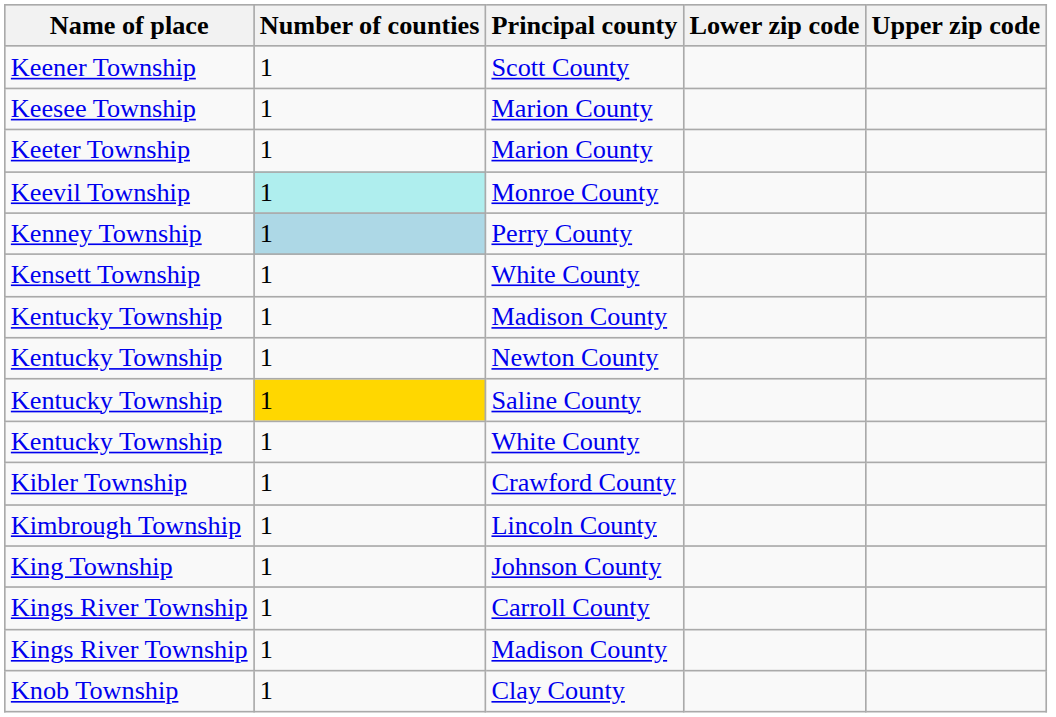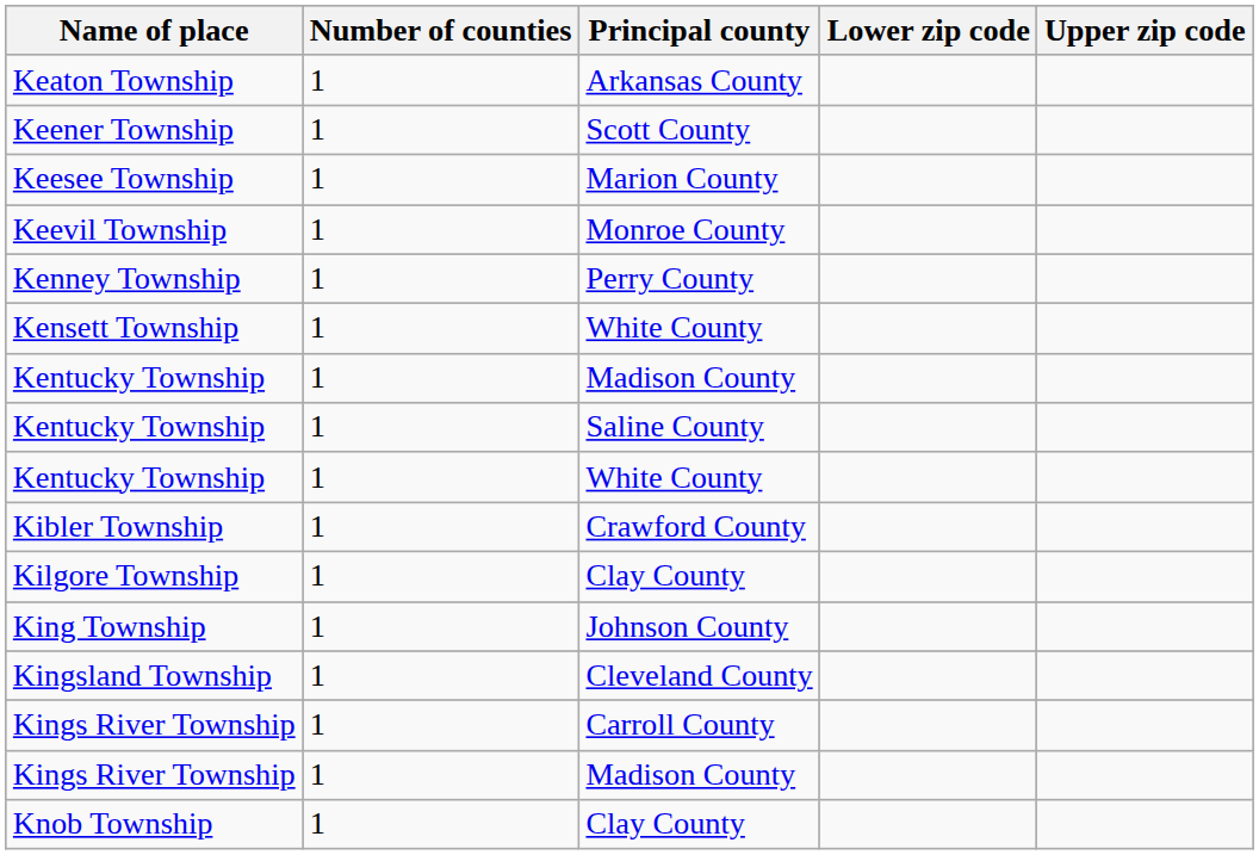+ row: Keaton Township | 1 | Arkansas County
- row: Keeter Township | 1 | Marion County
Keevil Township | Number of counties: paleturquoise background -> no background
Kenney Township | Number of counties: lightblue background -> no background
- row: Kentucky Township | 1 | Newton County
Kentucky Township / Saline County | Number of counties: gold background -> no background
+ row: Kilgore Township | 1 | Clay County
- row: Kimbrough Township | 1 | Lincoln County
+ row: Kingsland Township | 1 | Cleveland County
